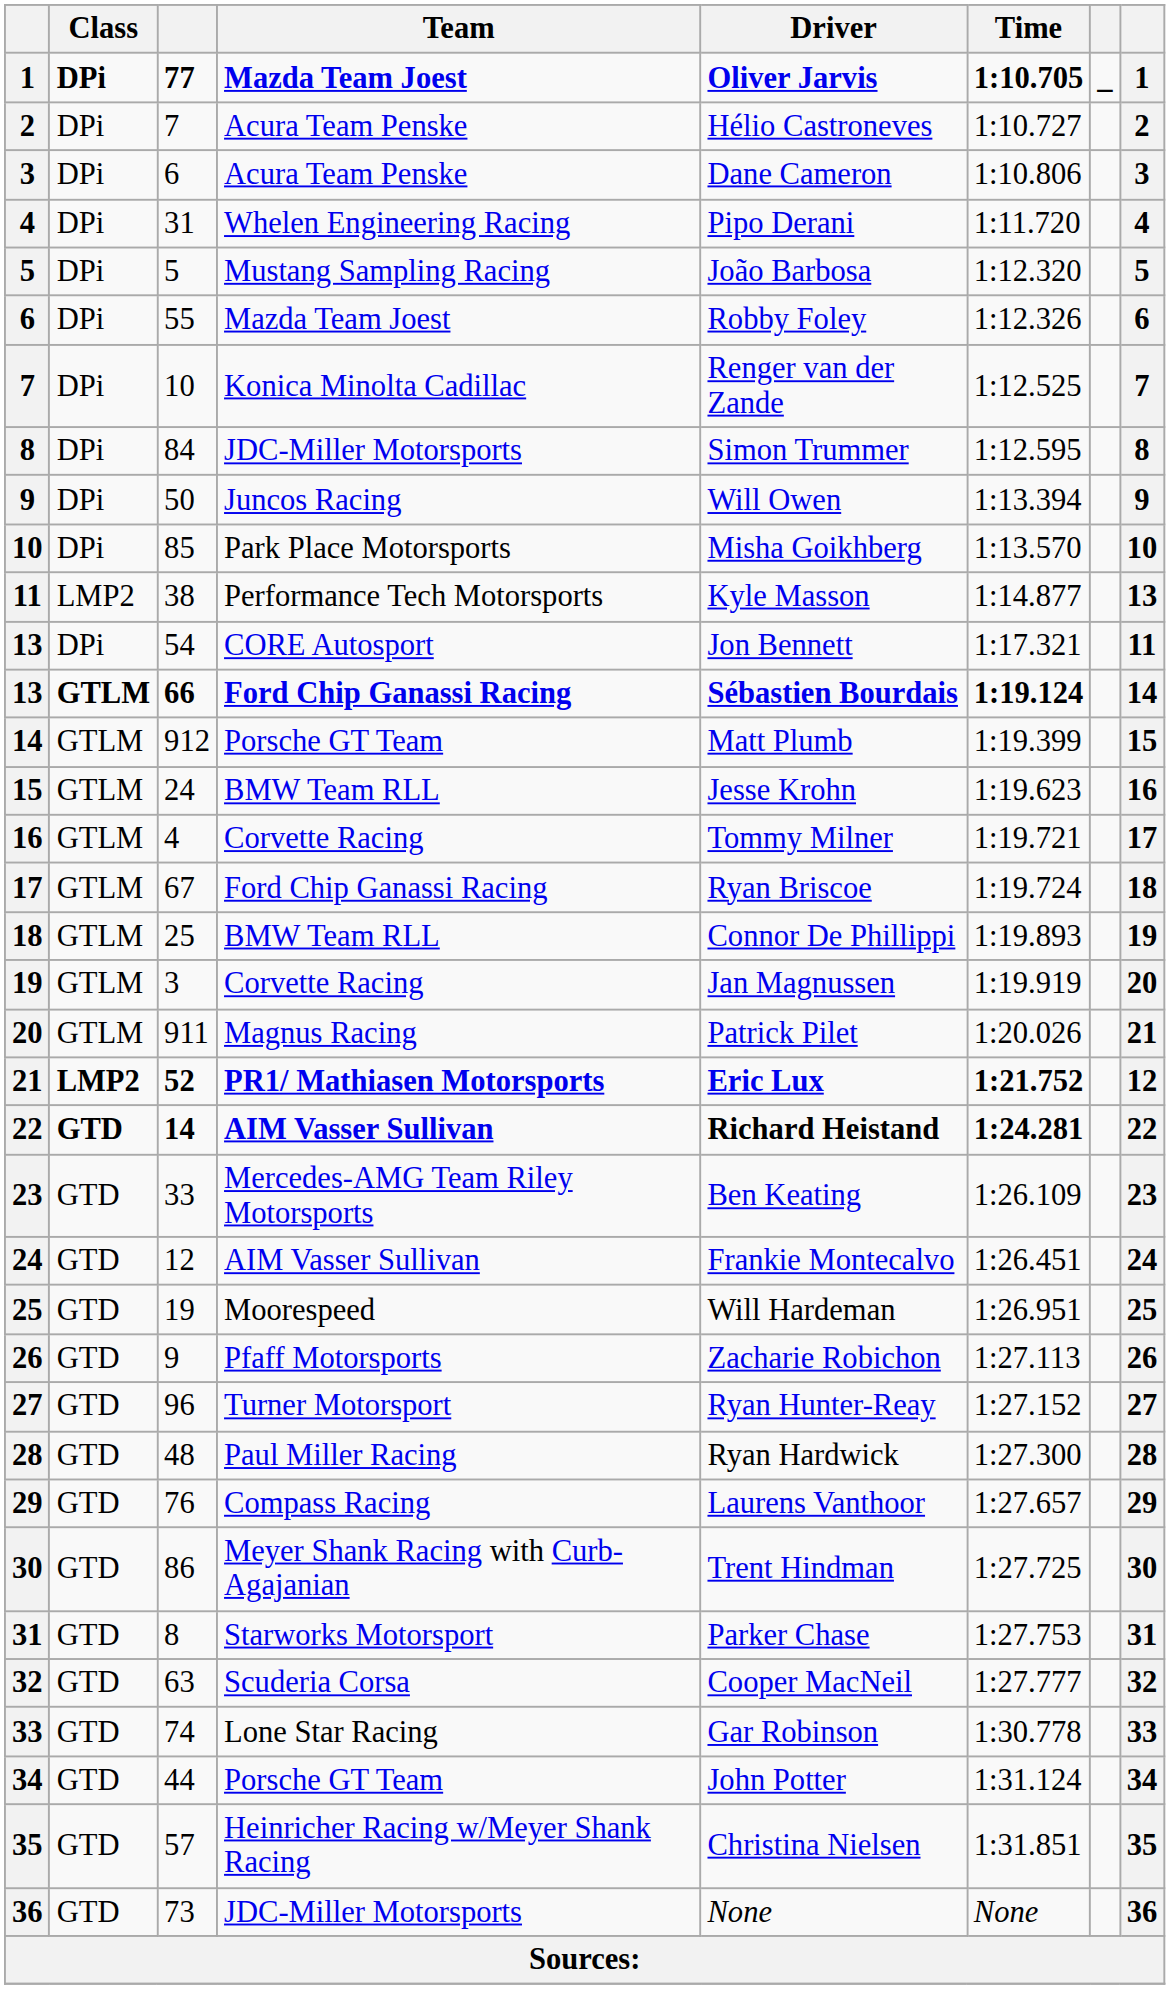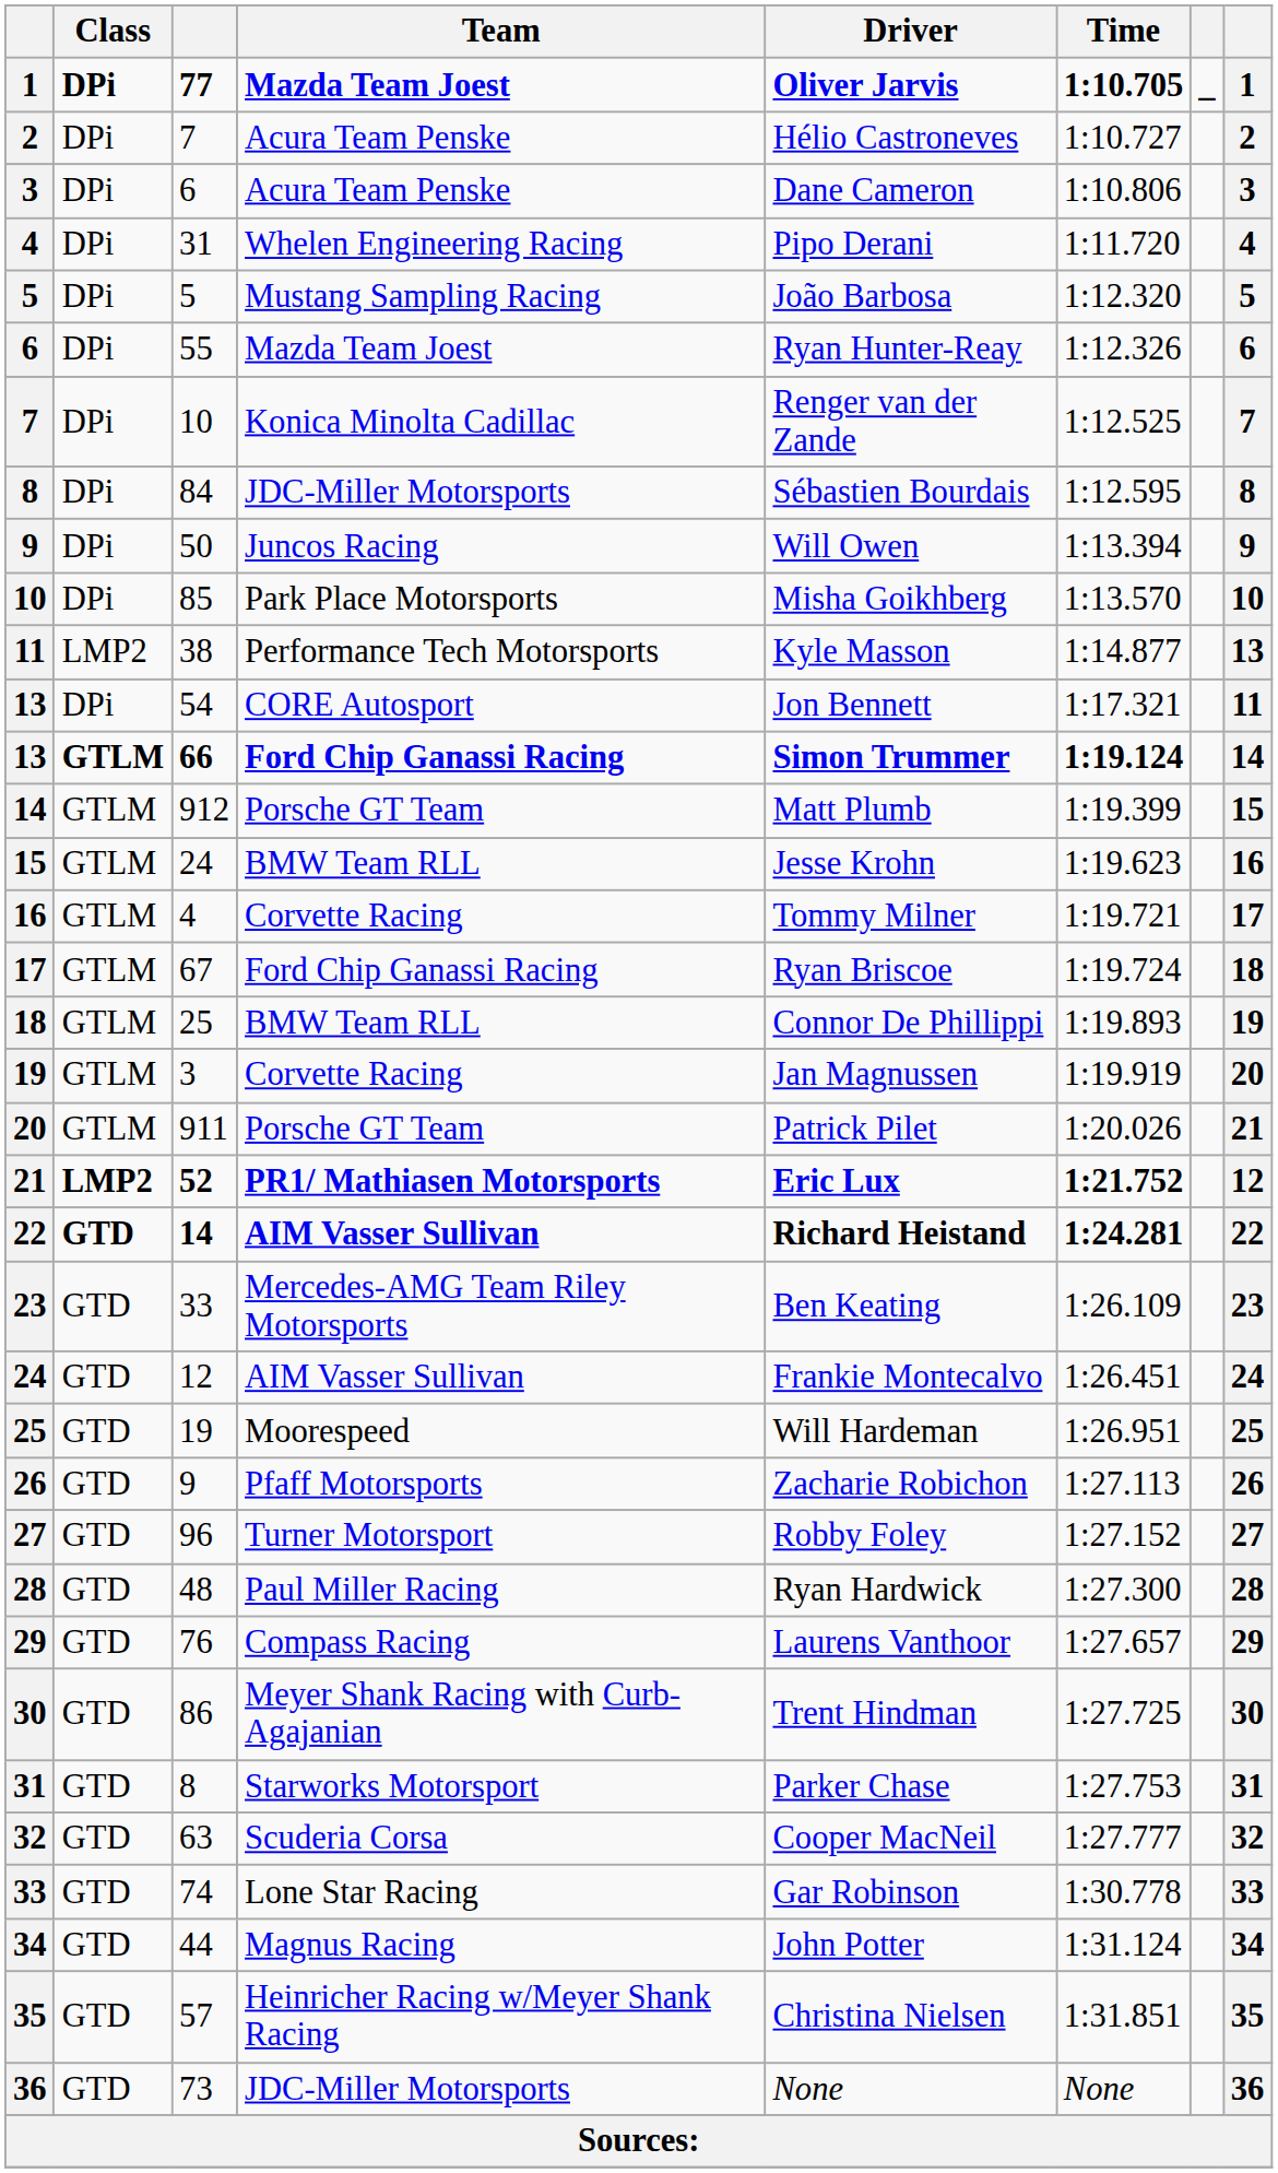55 | Driver: Robby Foley -> Ryan Hunter-Reay
84 | Driver: Simon Trummer -> Sébastien Bourdais
66 | Driver: Sébastien Bourdais -> Simon Trummer
911 | Team: Magnus Racing -> Porsche GT Team
96 | Driver: Ryan Hunter-Reay -> Robby Foley
44 | Team: Porsche GT Team -> Magnus Racing
